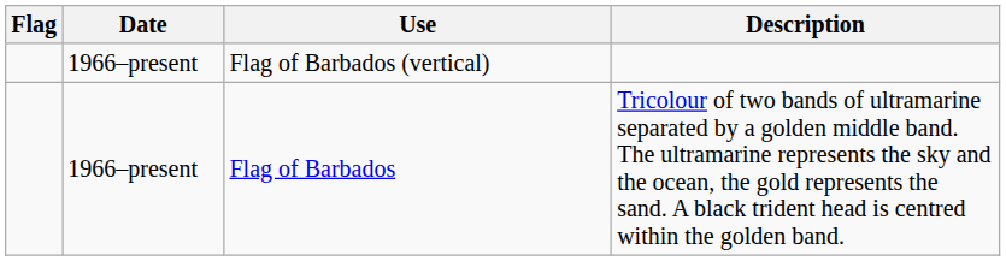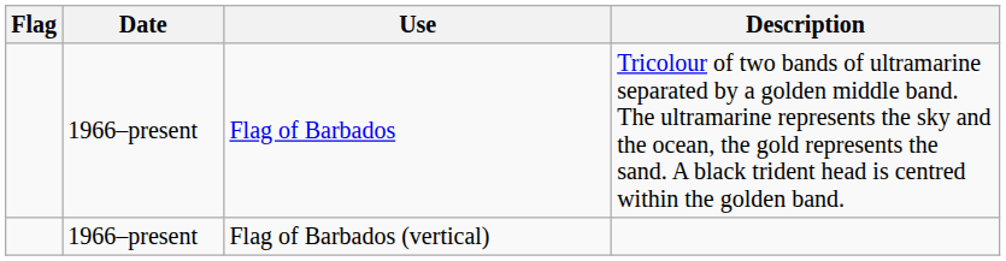rows swapped: Flag of Barbados <-> Flag of Barbados (vertical)
